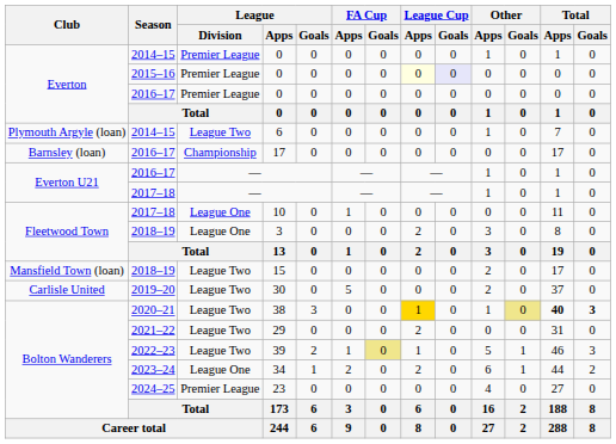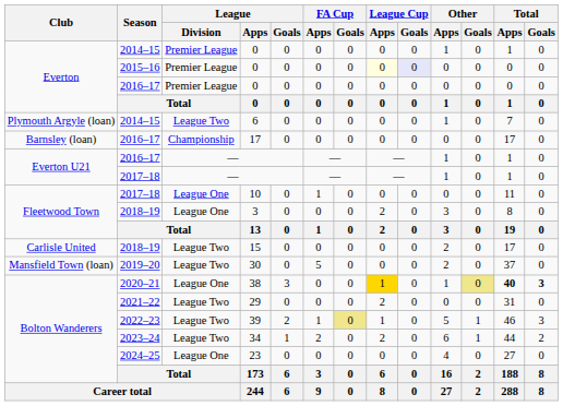15 | Club: Mansfield Town (loan) -> Carlisle United
30 | Club: Carlisle United -> Mansfield Town (loan)
38 | League / Division: League Two -> League One
34 | League / Division: League One -> League Two
23 | League / Division: Premier League -> League One
